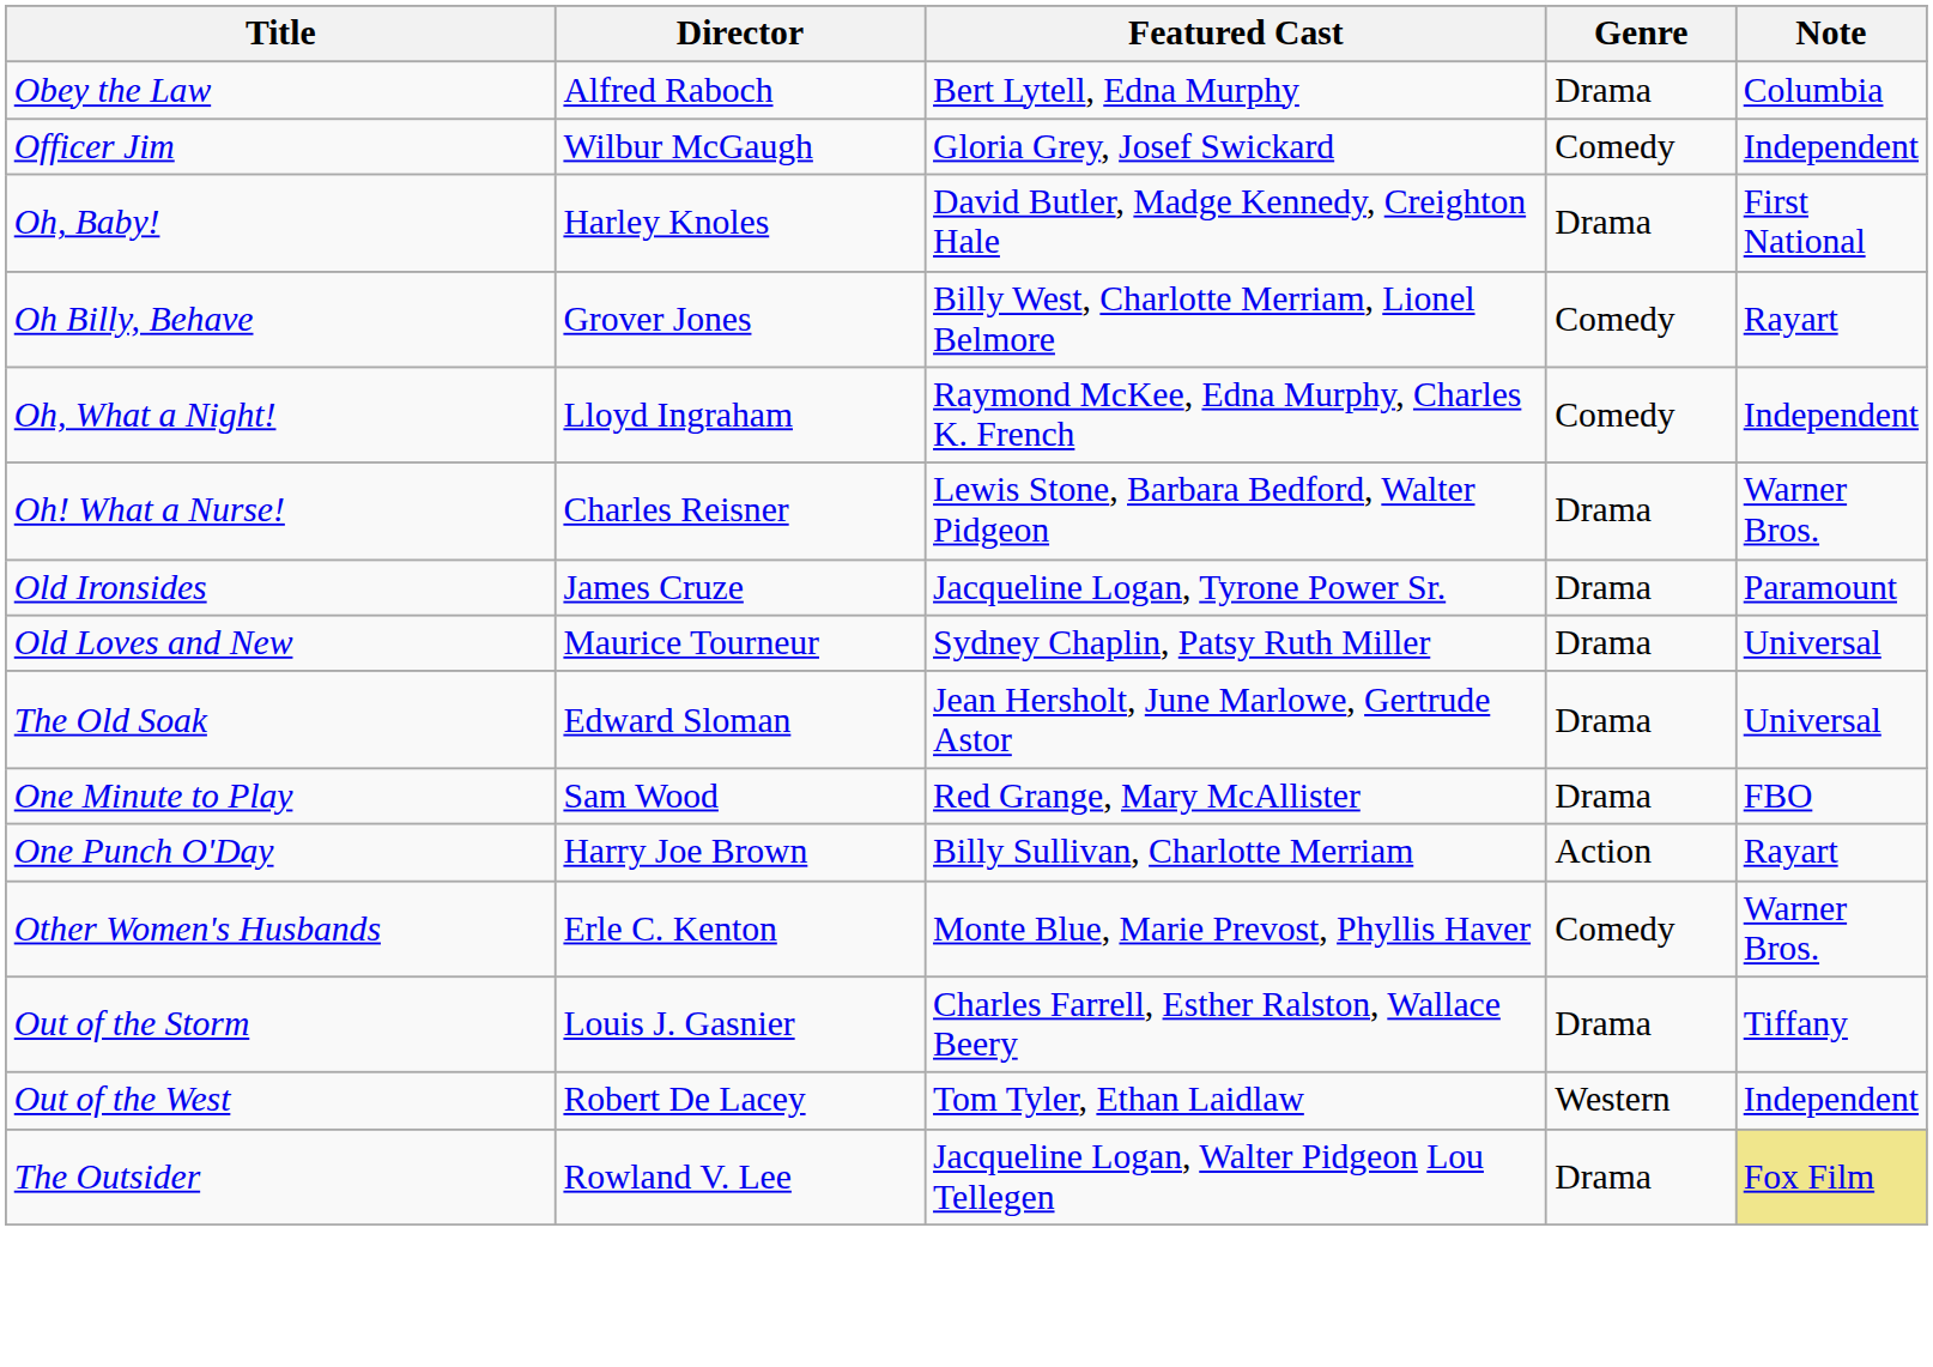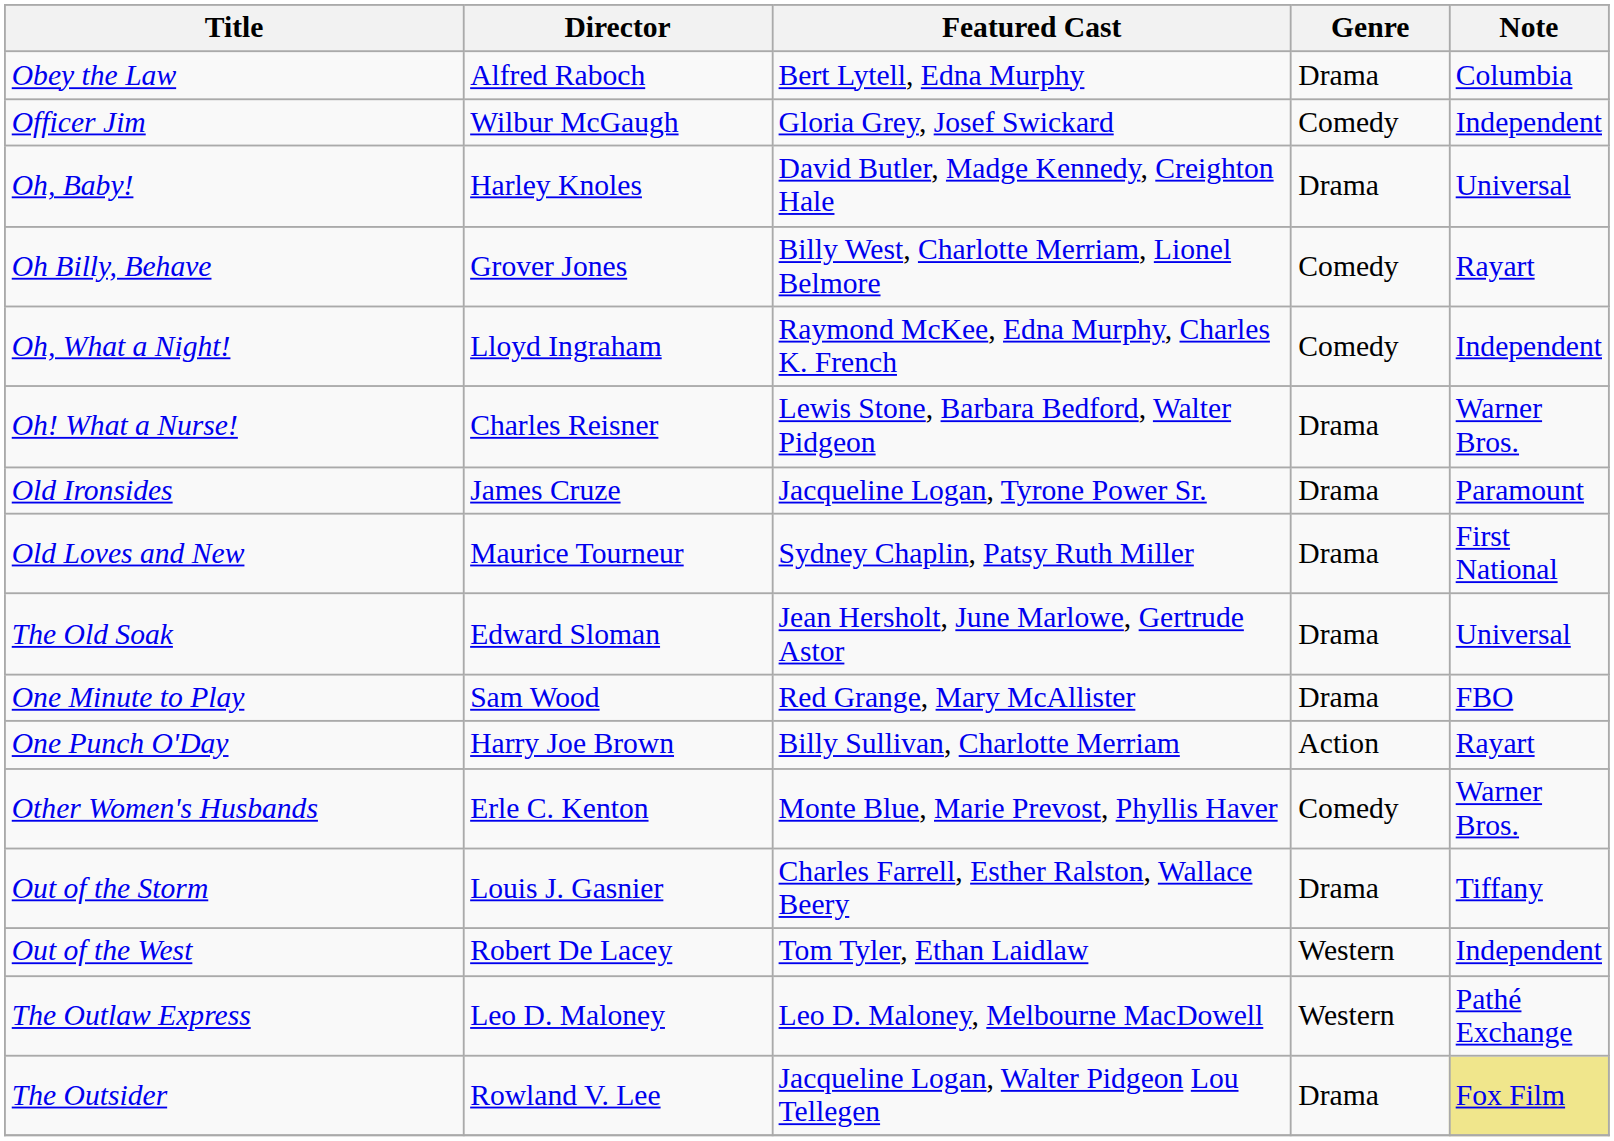Oh, Baby! | Note: First National -> Universal
Old Loves and New | Note: Universal -> First National
+ row: The Outlaw Express | Leo D. Maloney | Leo D. Maloney, Melbourne MacDowell | Western | Pathé Exchange
